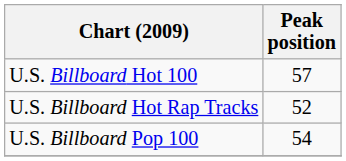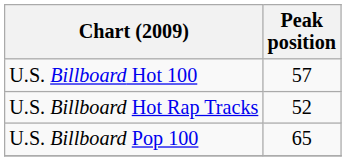U.S. Billboard Pop 100 | Peak position: 54 -> 65
